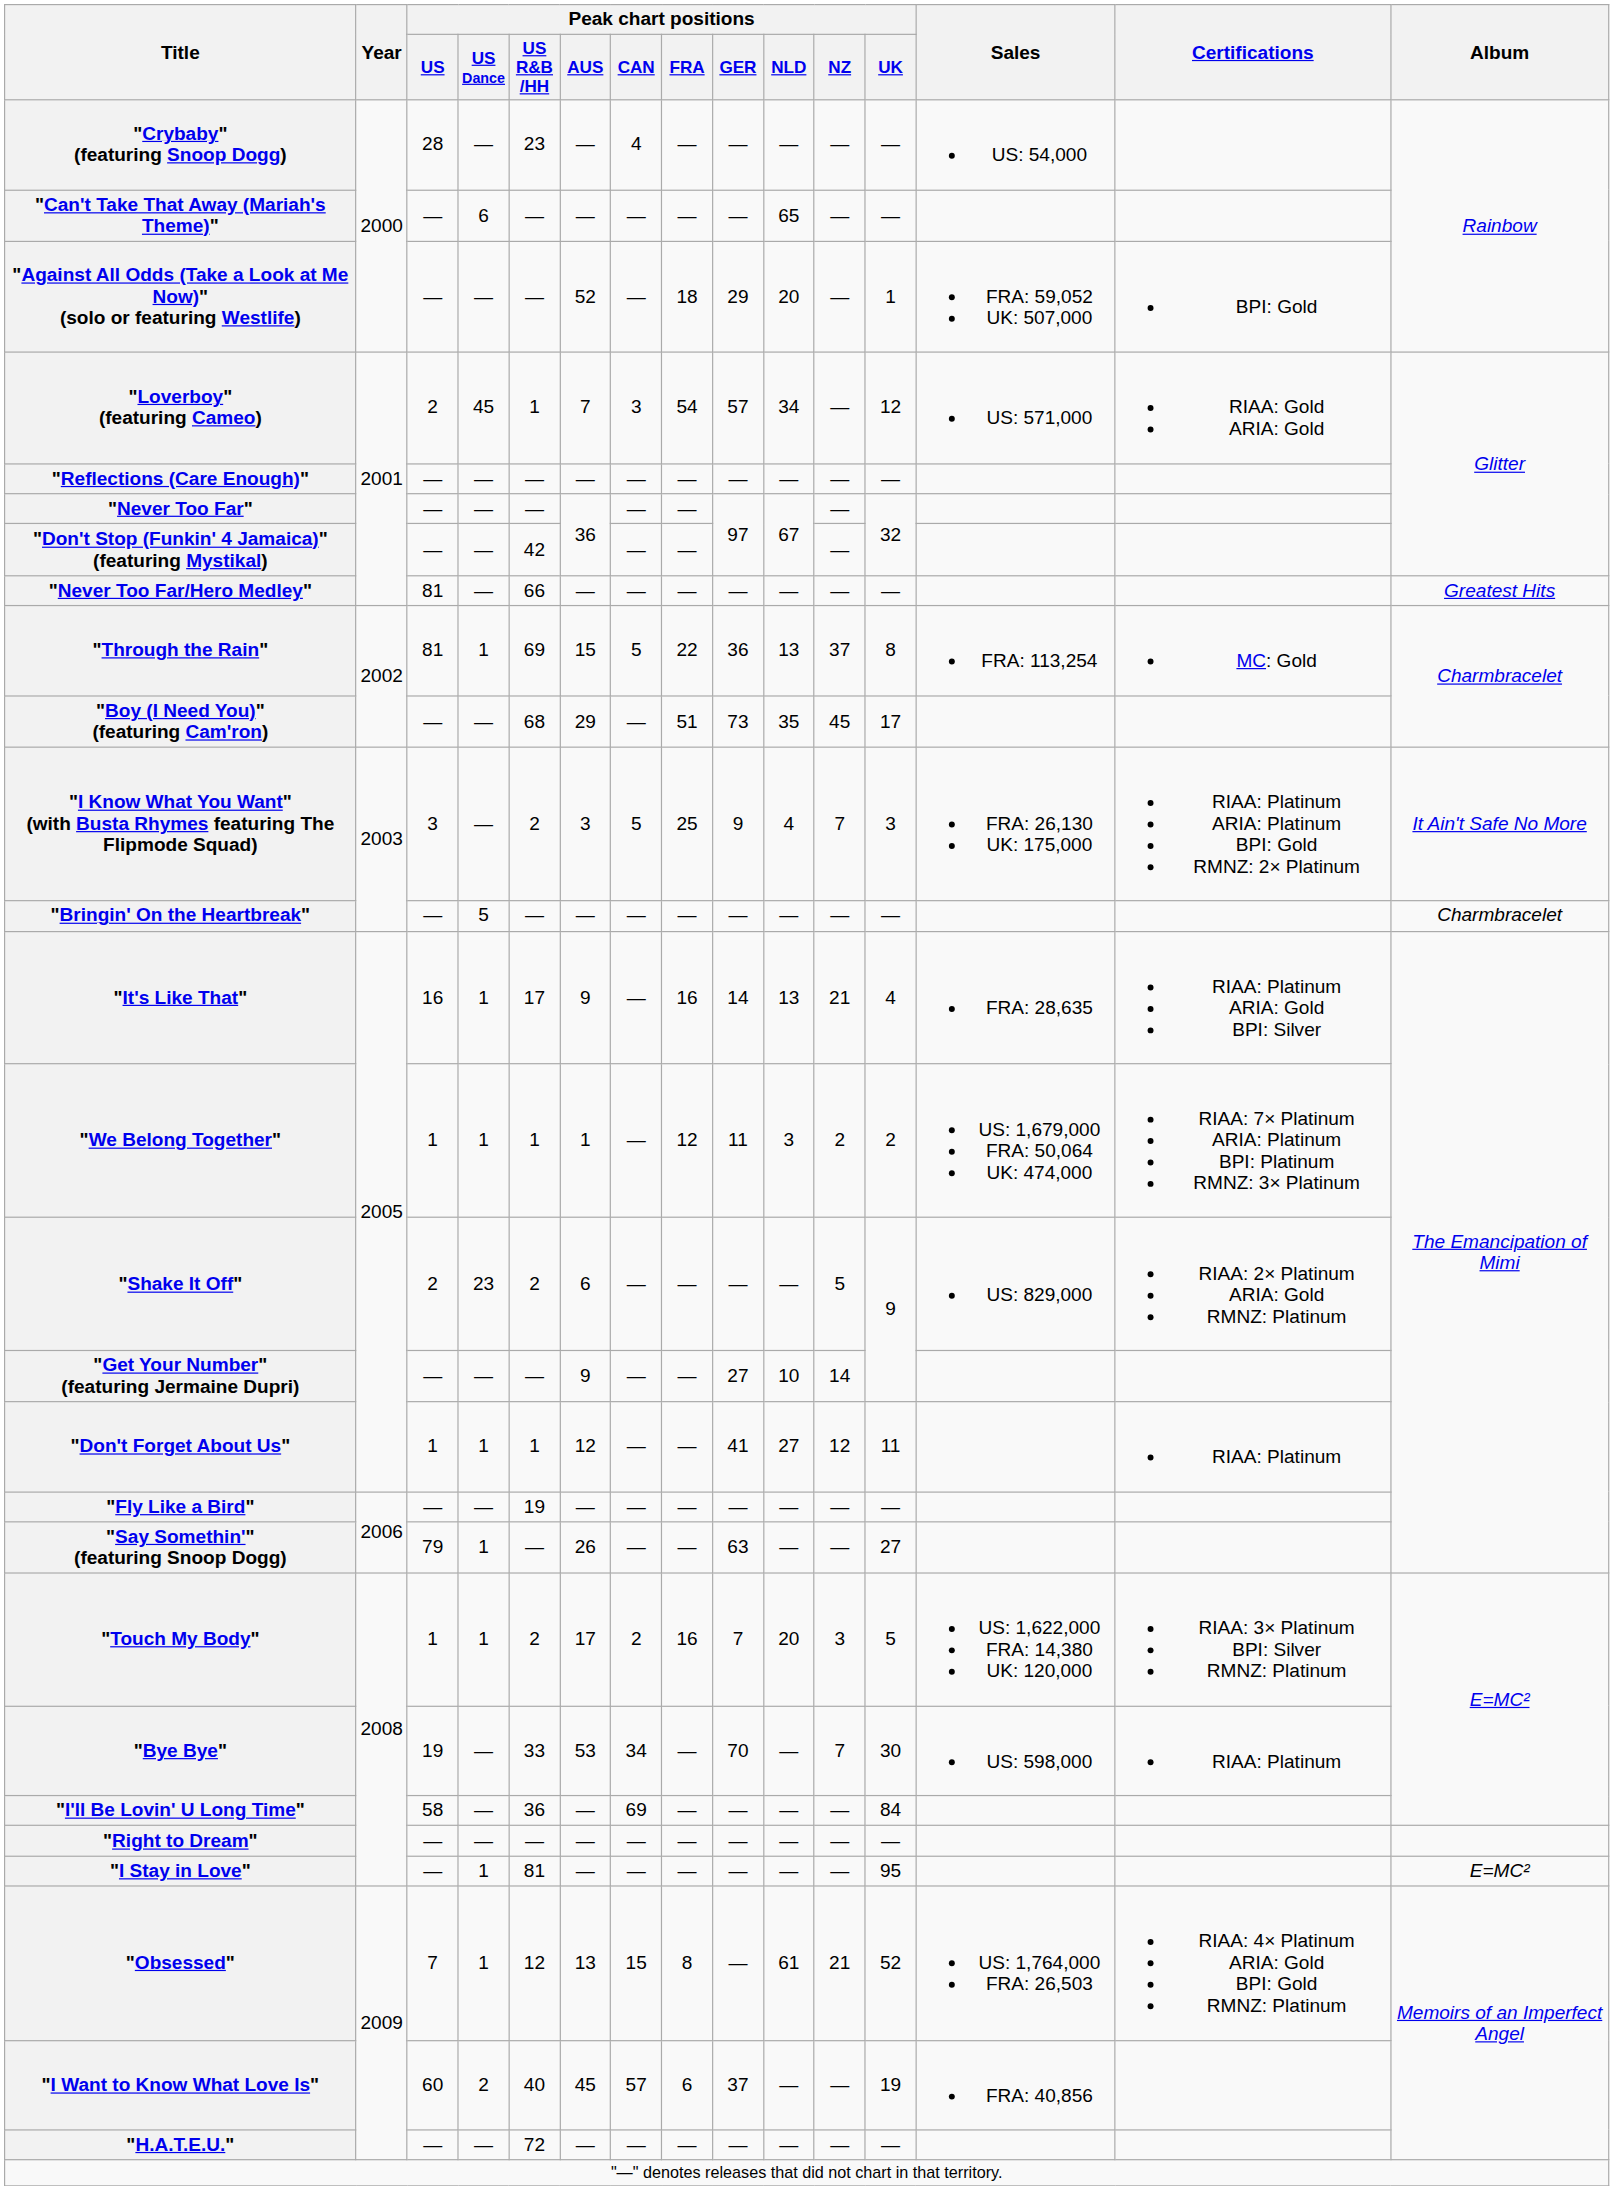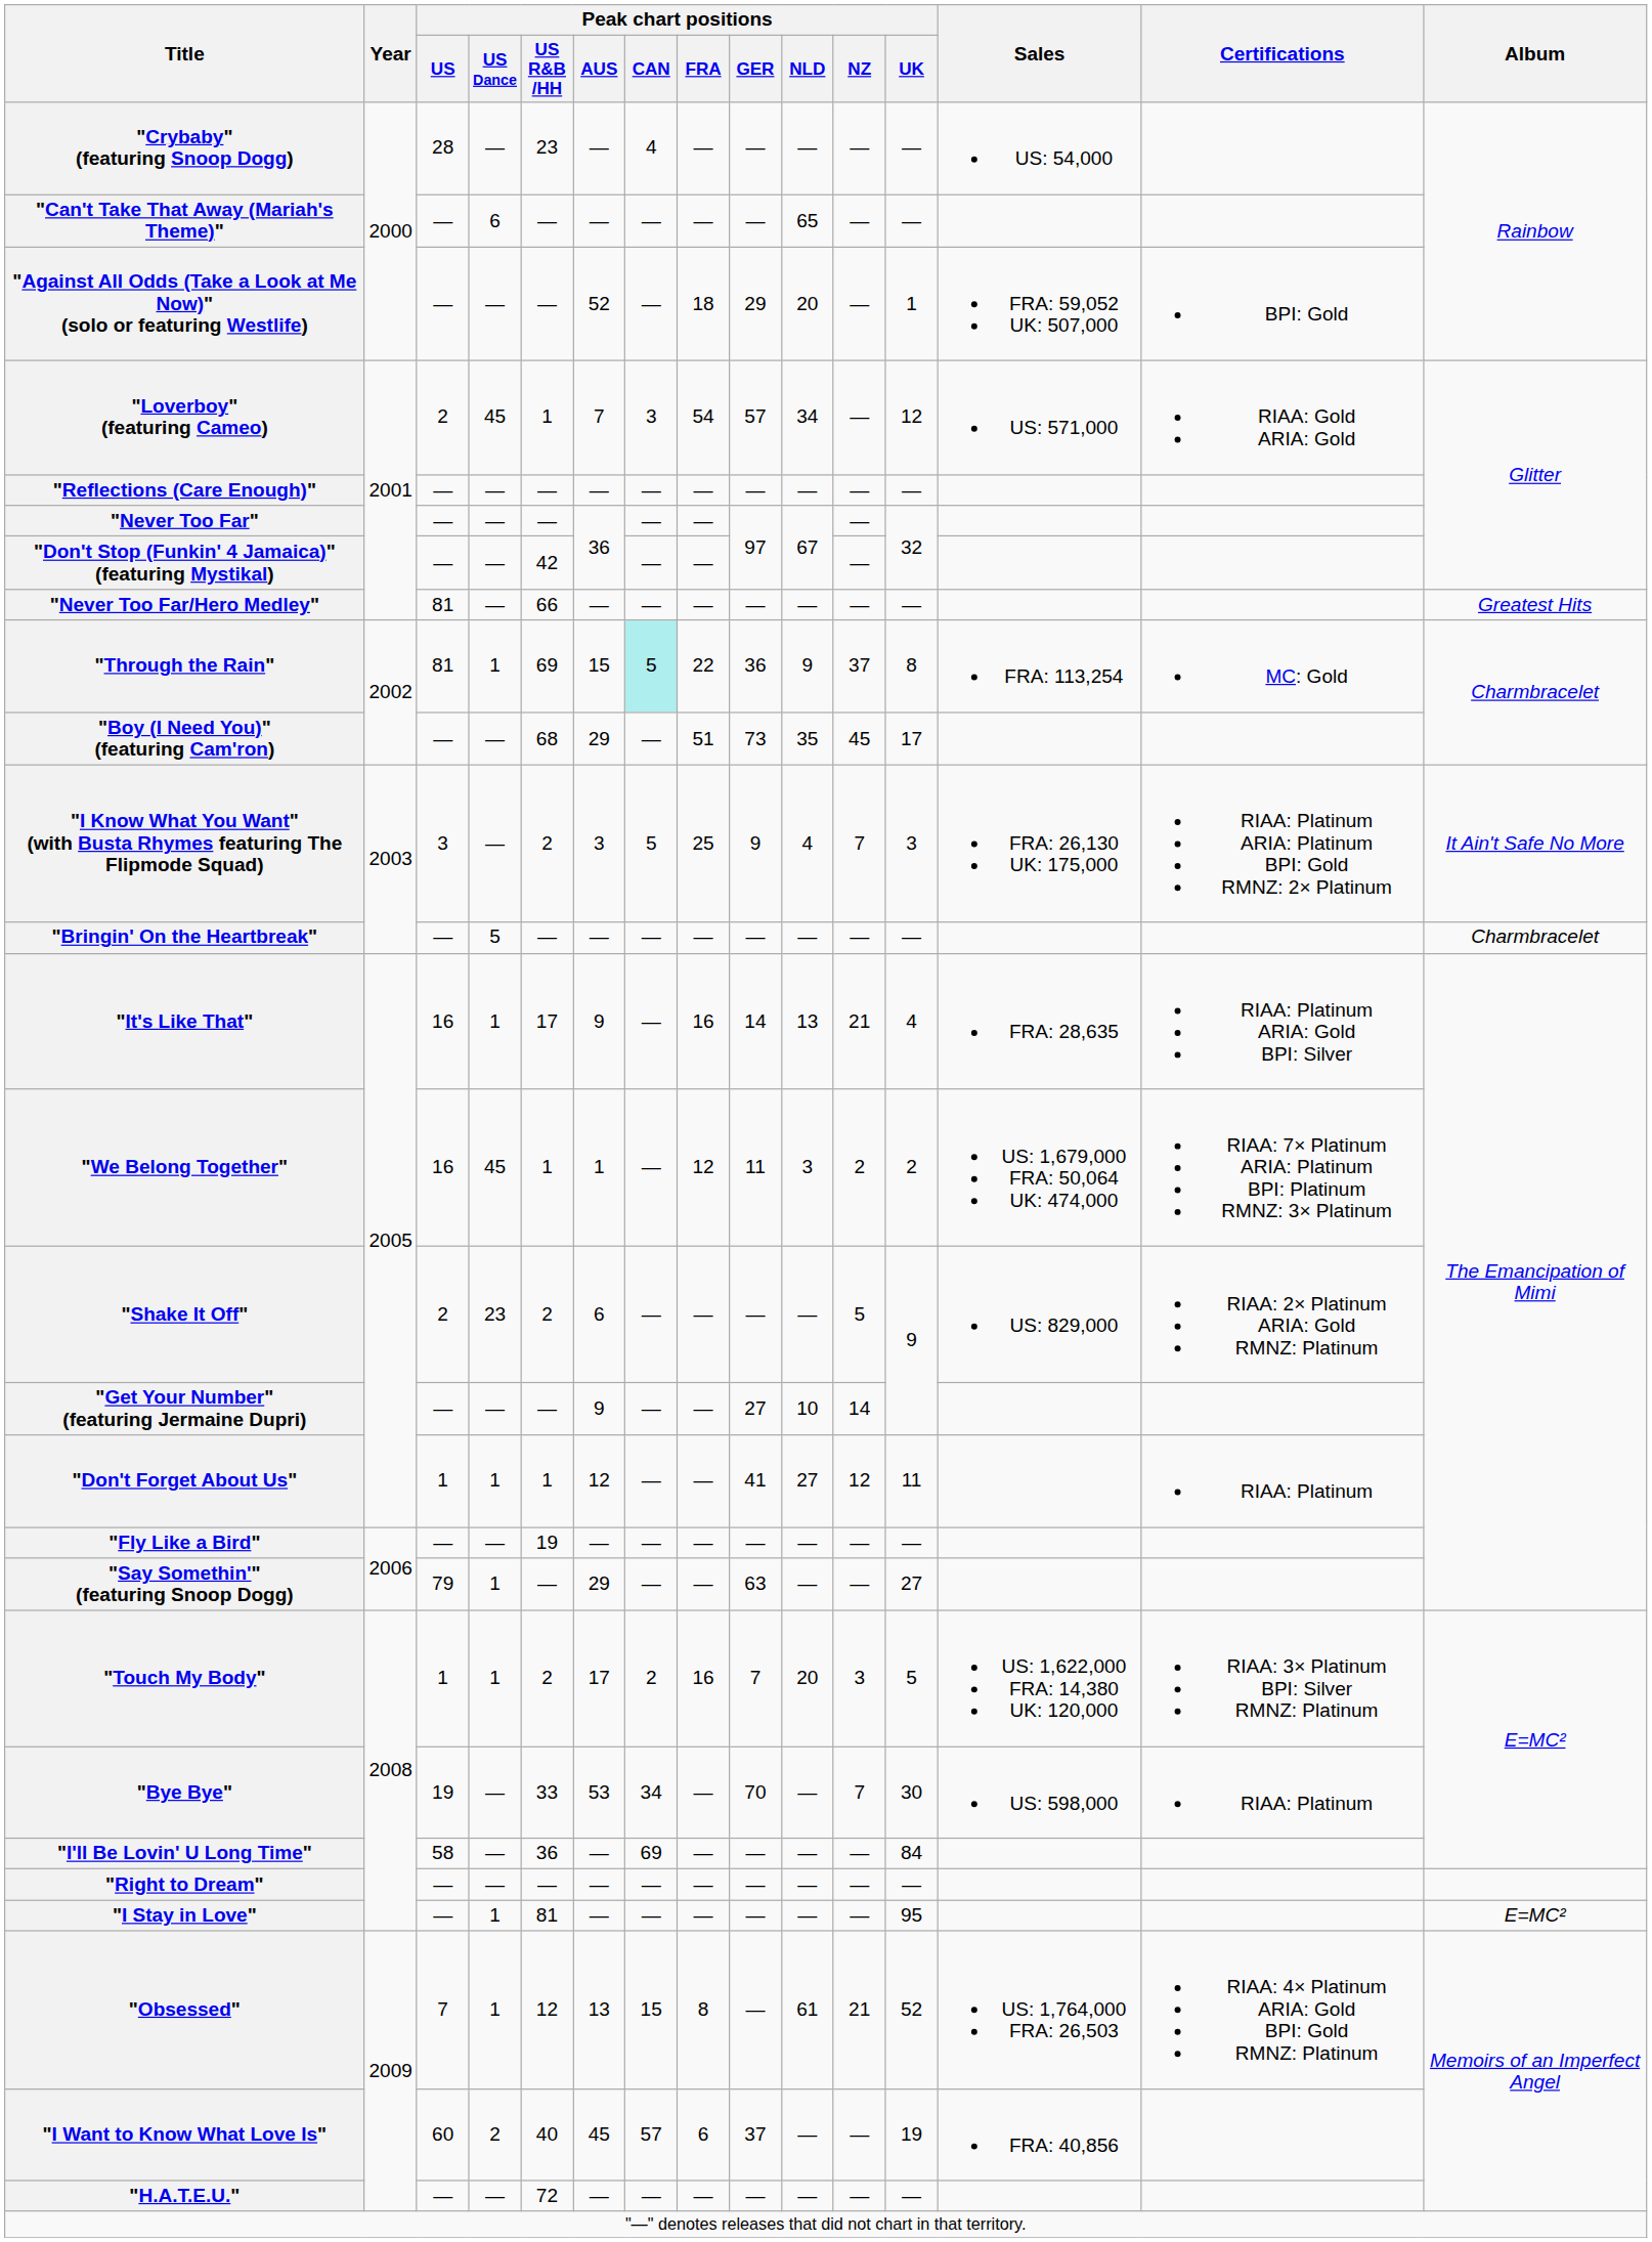"Through the Rain" | Peak chart positions / CAN: no background -> paleturquoise background
"Through the Rain" | Peak chart positions / NLD: 13 -> 9
"We Belong Together" | Peak chart positions / US: 1 -> 16
"We Belong Together" | Peak chart positions / US Dance: 1 -> 45
"Say Somethin'" (featuring Snoop Dogg) | Peak chart positions / AUS: 26 -> 29
